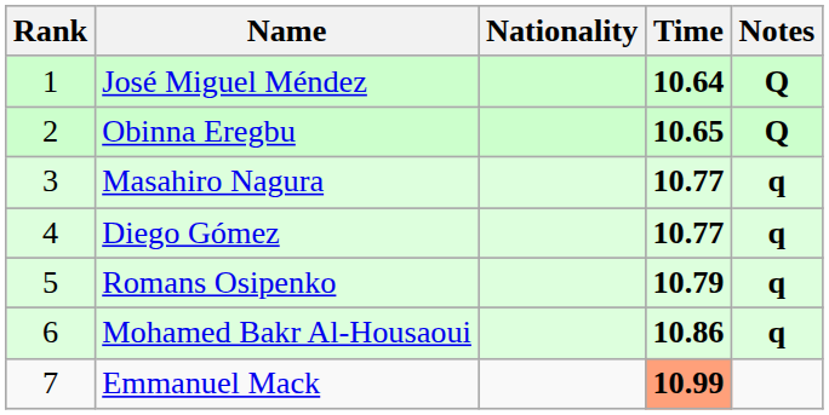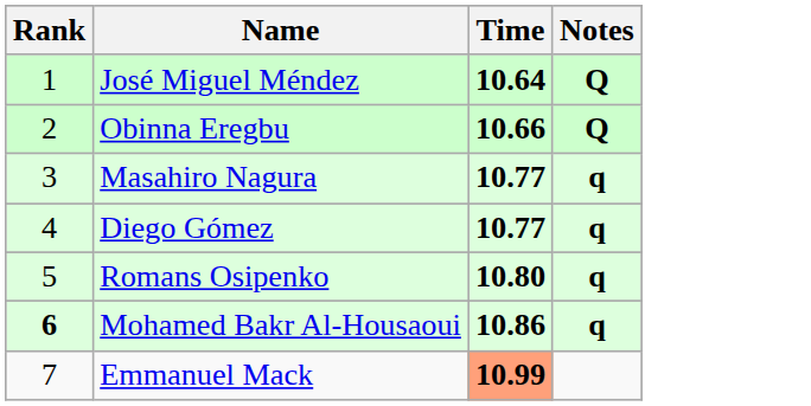- column: Nationality
Obinna Eregbu | Time: 10.65 -> 10.66
Romans Osipenko | Time: 10.79 -> 10.80
Mohamed Bakr Al-Housaoui | Rank: normal -> bold
